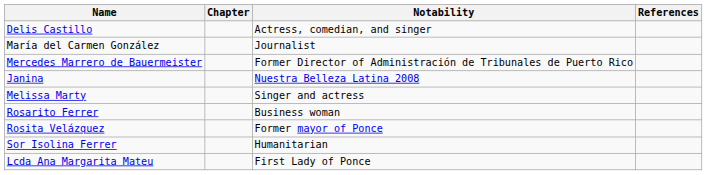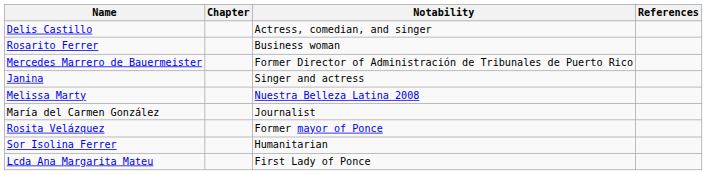rows swapped: María del Carmen González <-> Rosarito Ferrer
Janina | Notability: Nuestra Belleza Latina 2008 -> Singer and actress
Melissa Marty | Notability: Singer and actress -> Nuestra Belleza Latina 2008
